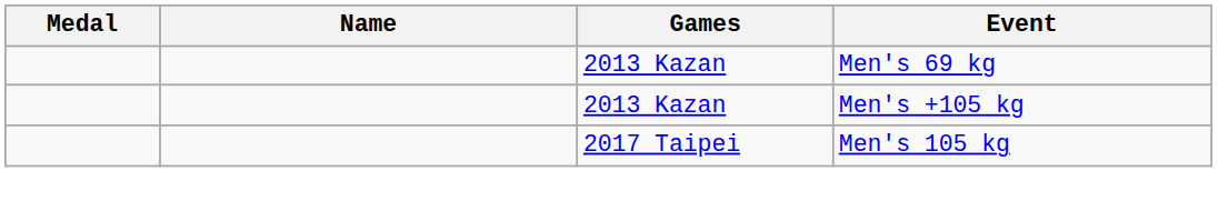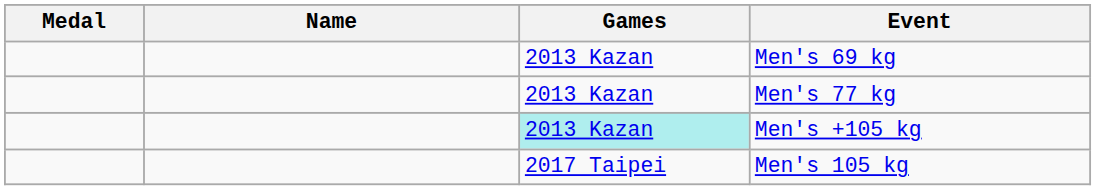+ row: 2013 Kazan | Men's 77 kg
Men's +105 kg | Games: no background -> paleturquoise background
